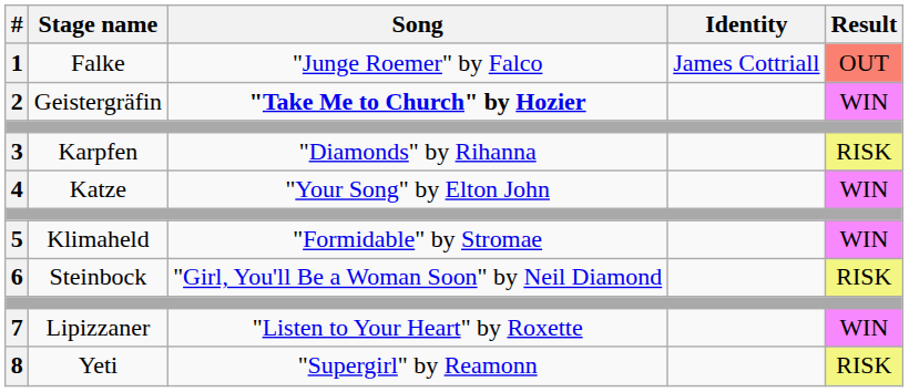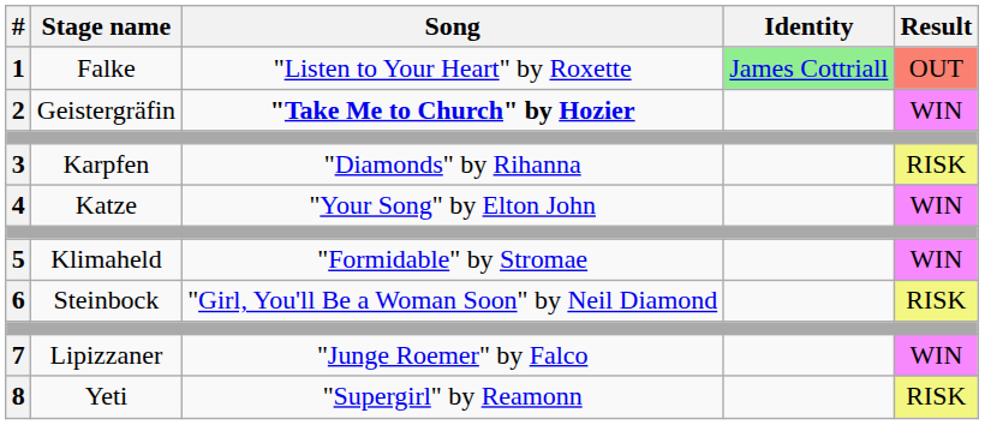1 | Song: "Junge Roemer" by Falco -> "Listen to Your Heart" by Roxette
1 | Identity: no background -> lightgreen background
7 | Song: "Listen to Your Heart" by Roxette -> "Junge Roemer" by Falco
